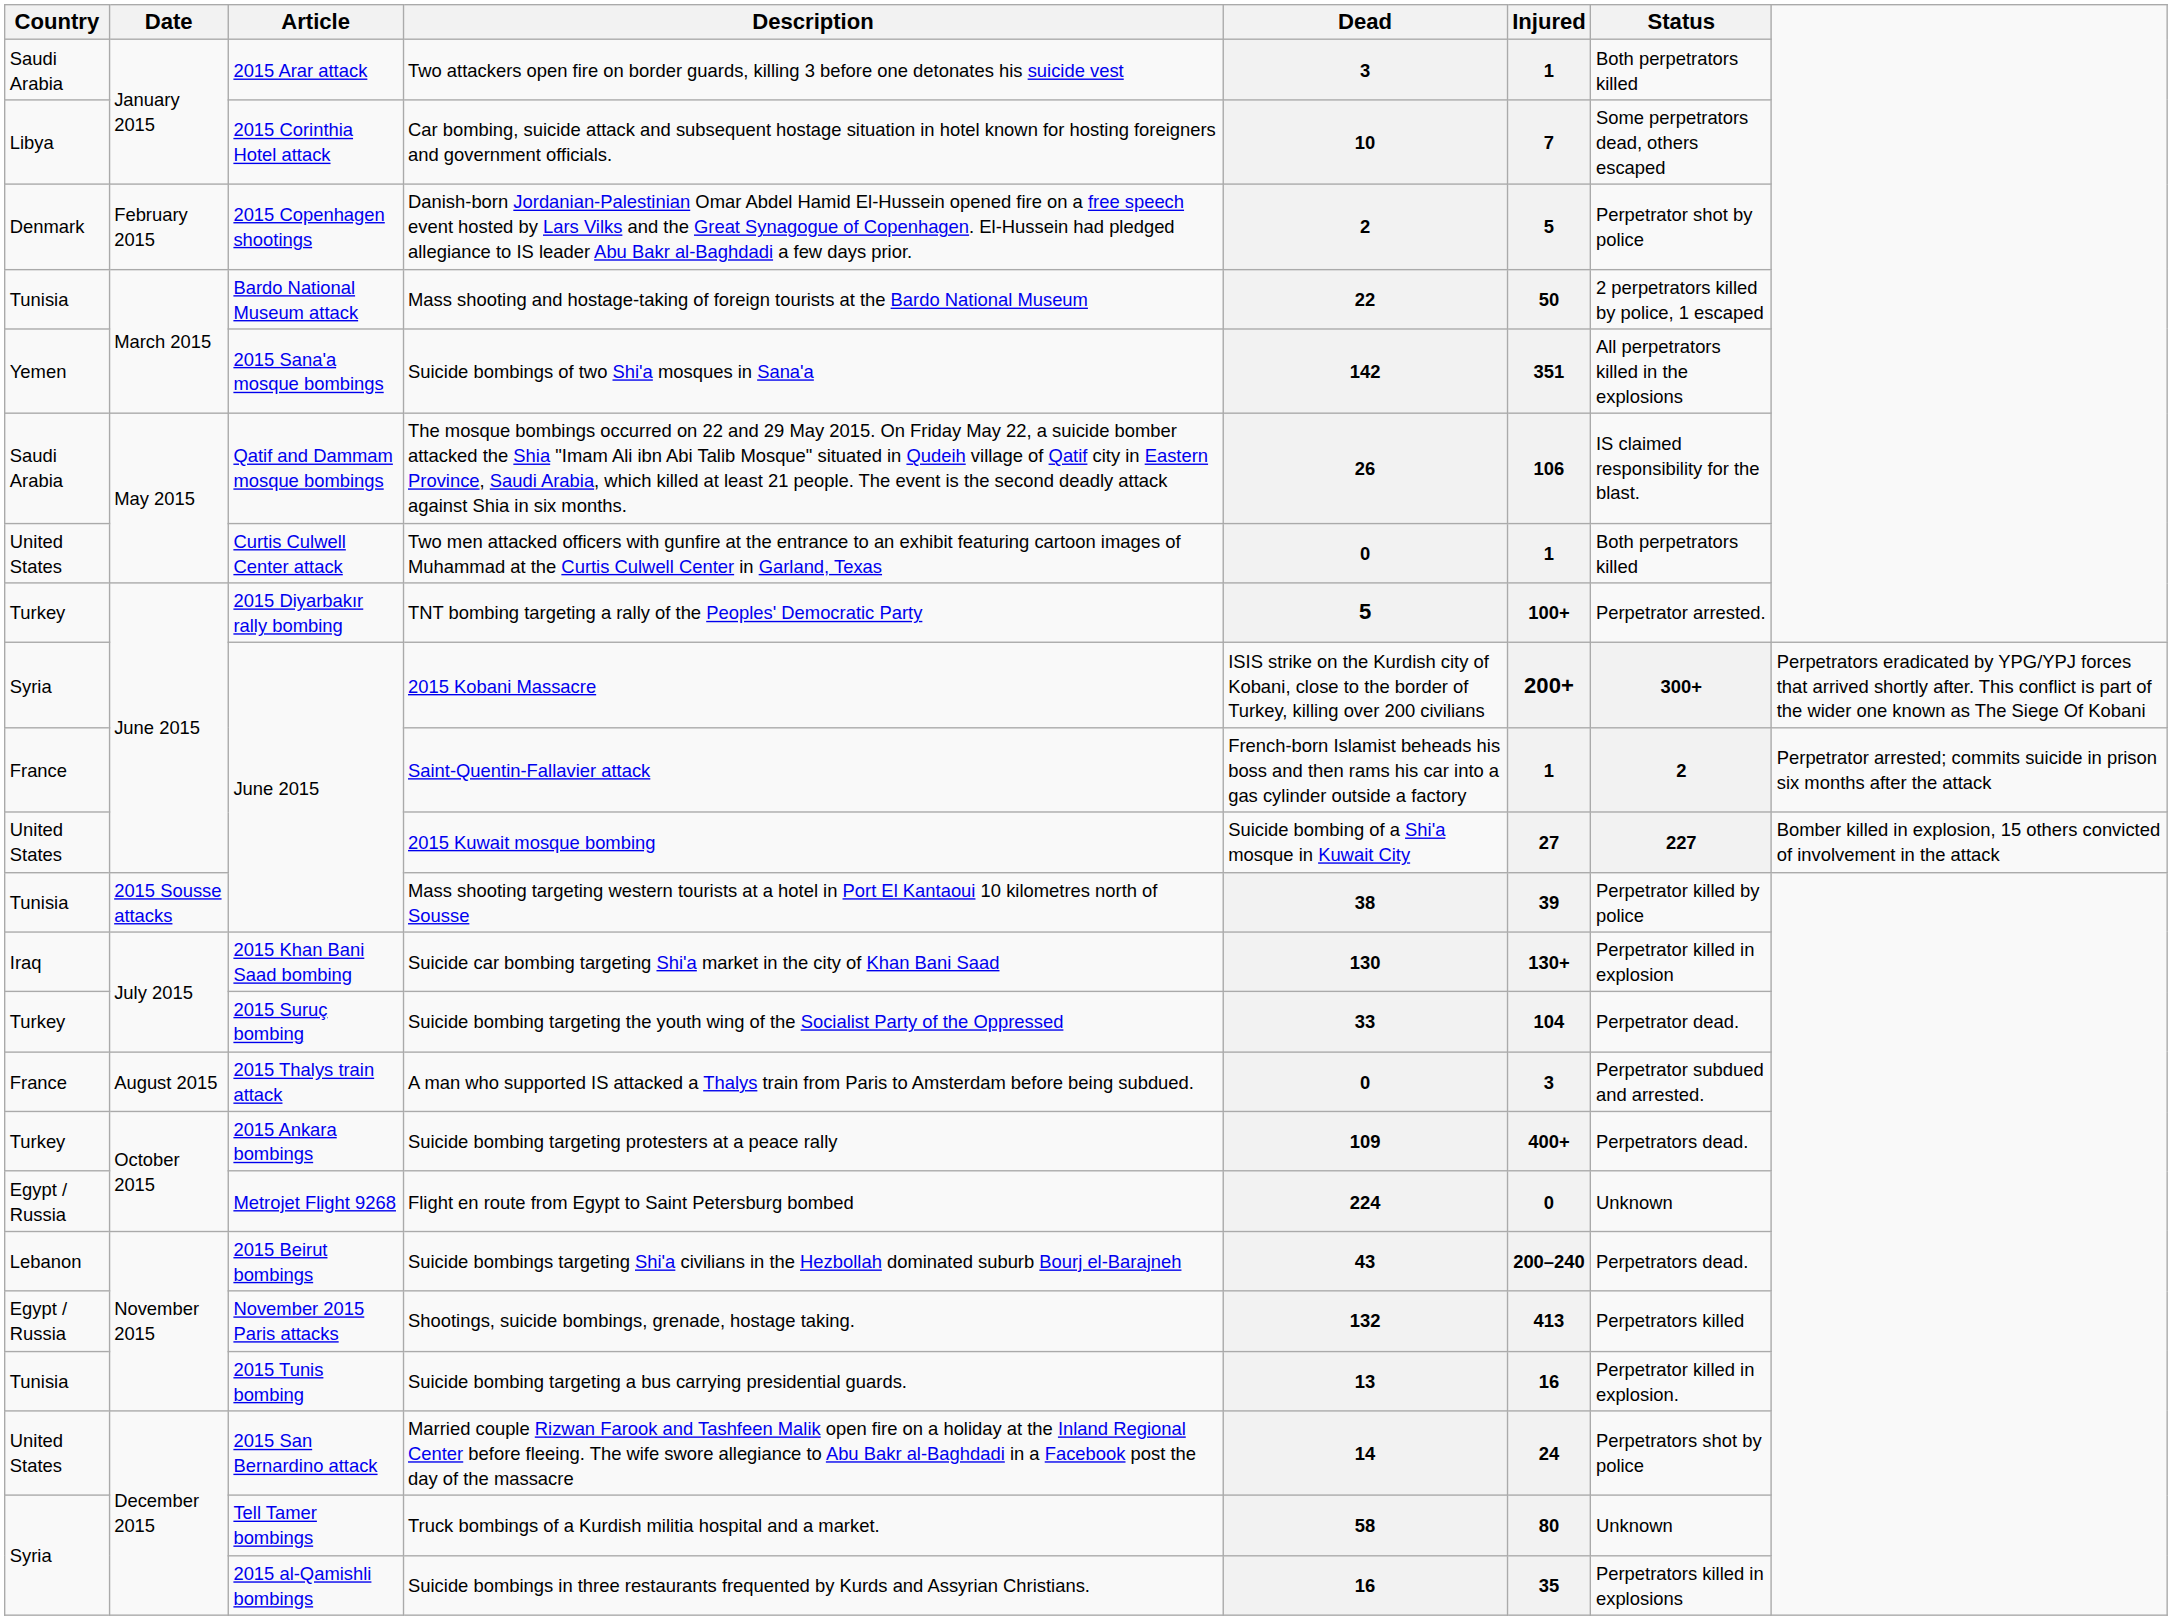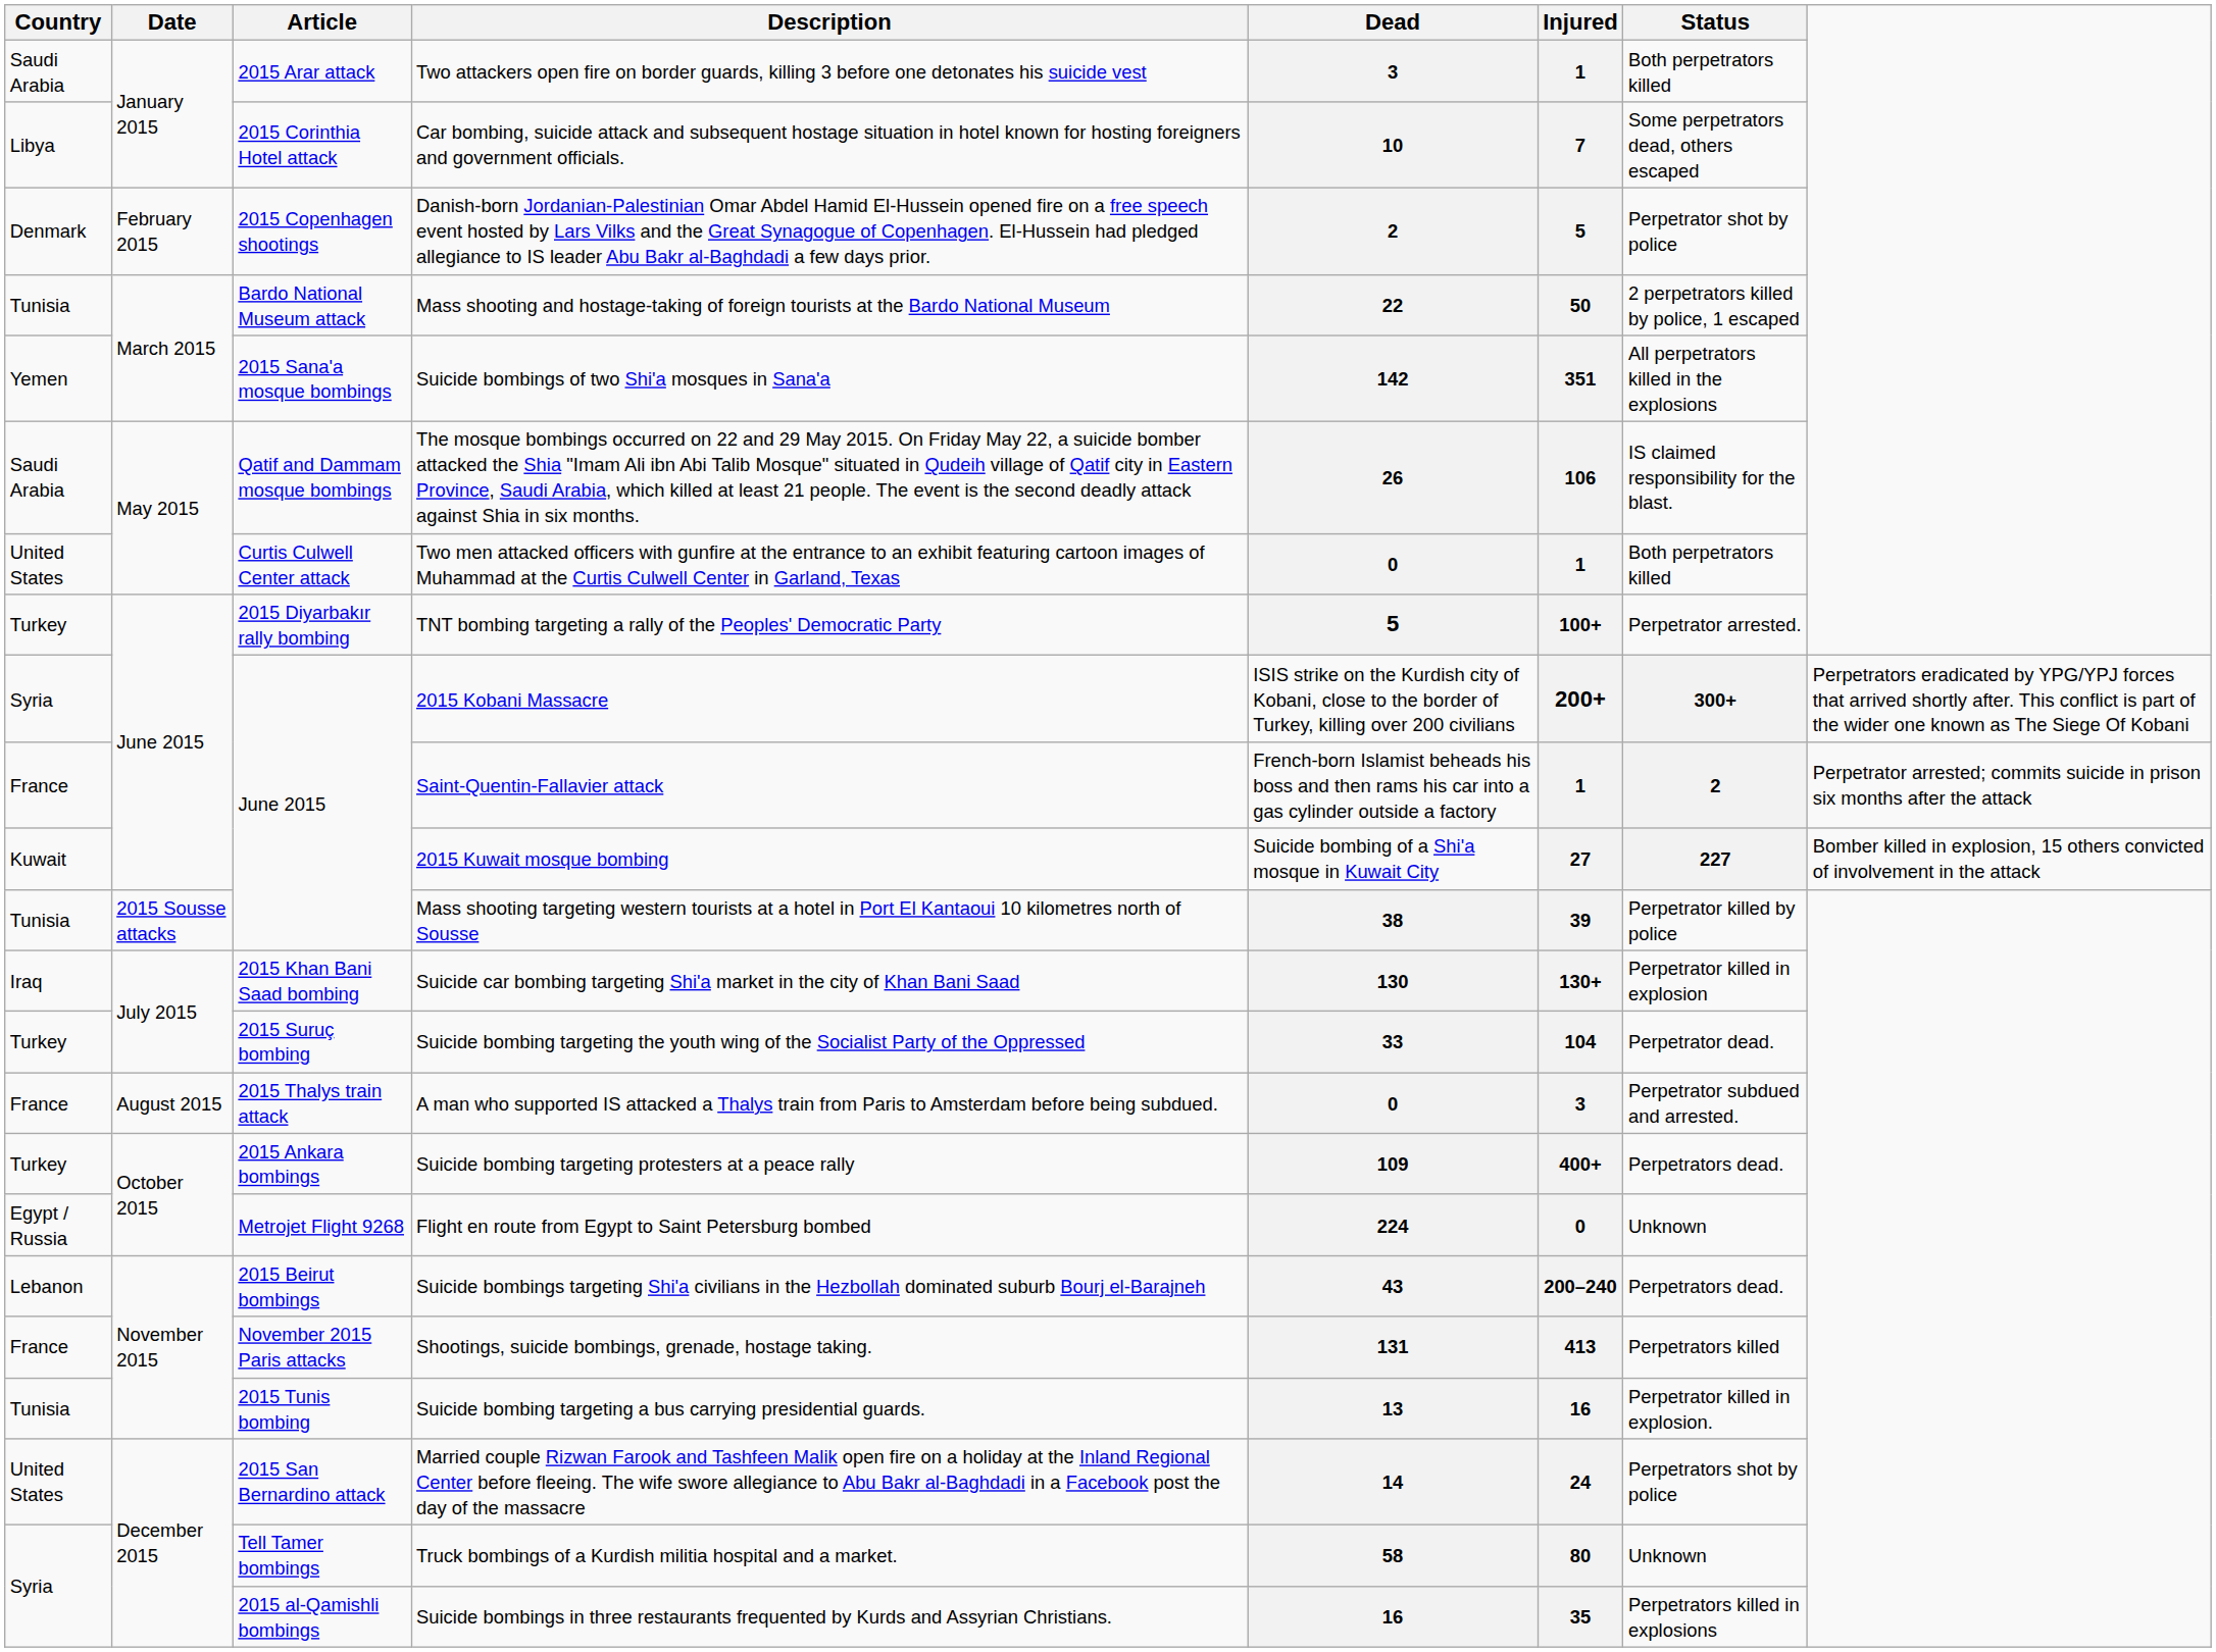2015 Kuwait mosque bombing | Country: United States -> Kuwait
Shootings, suicide bombings, grenade, hostage taking. | Country: Egypt / Russia -> France
Shootings, suicide bombings, grenade, hostage taking. | Dead: 132 -> 131
